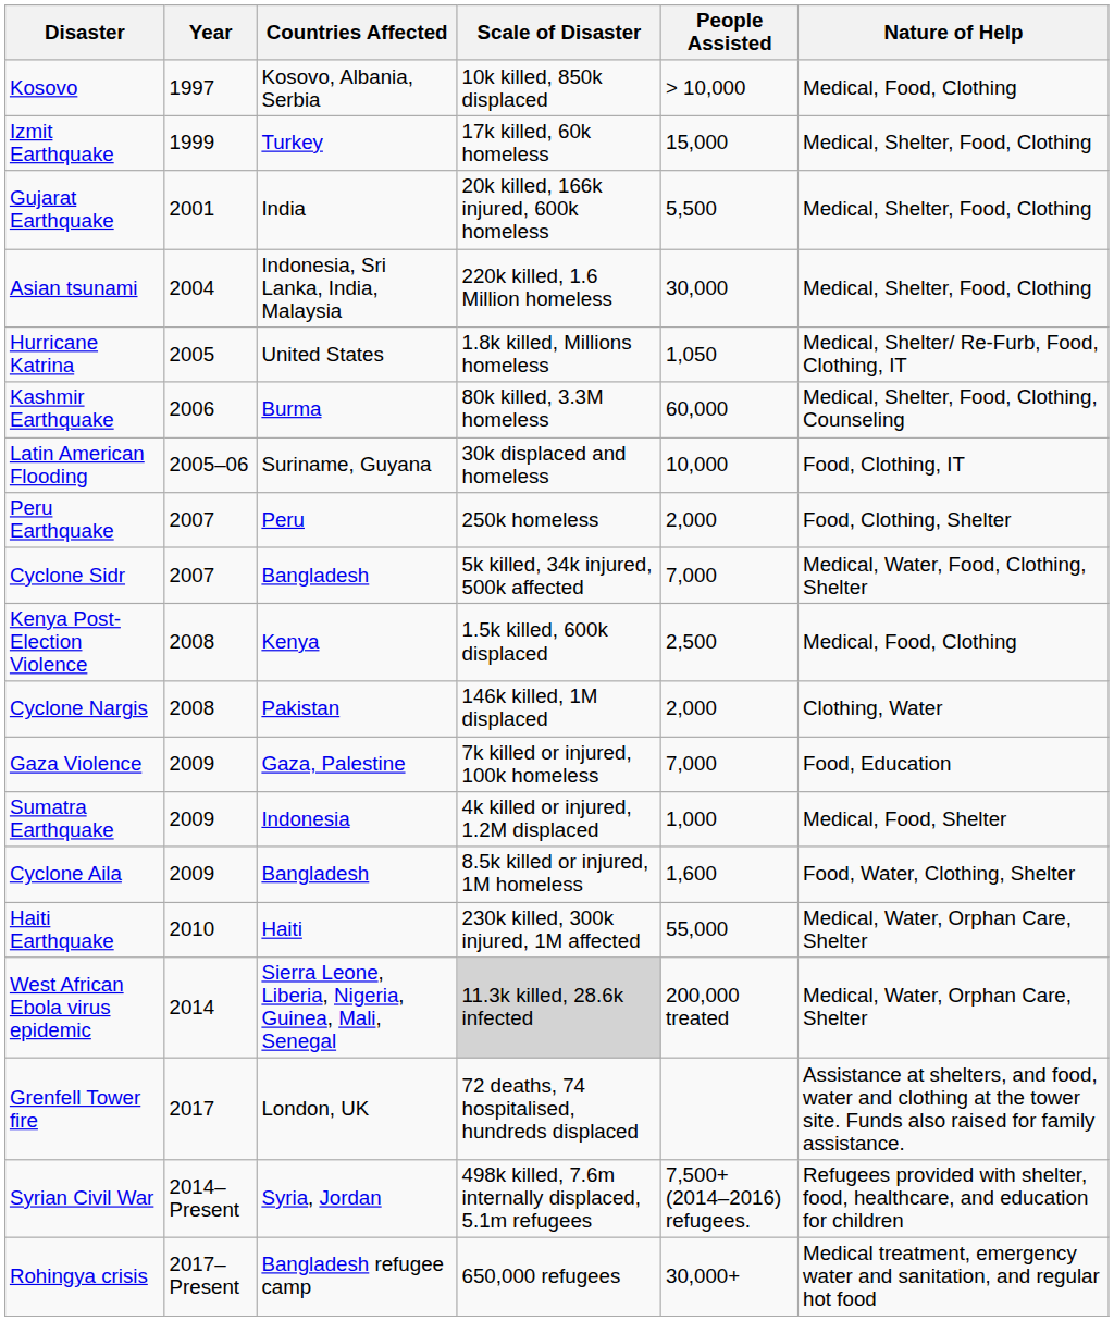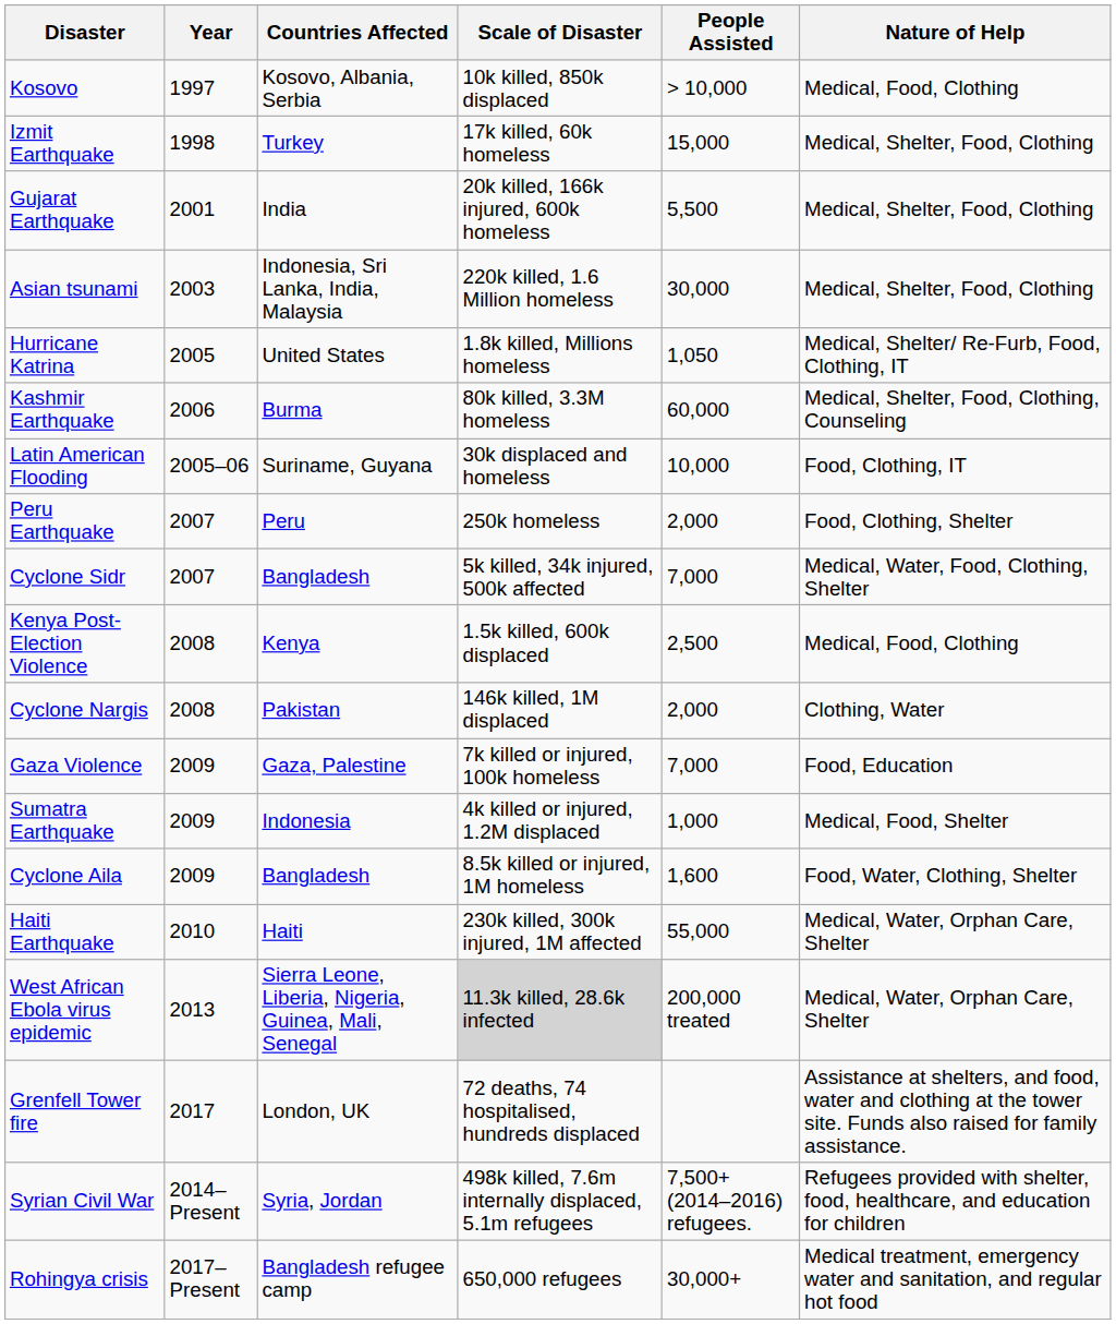Izmit Earthquake | Year: 1999 -> 1998
Asian tsunami | Year: 2004 -> 2003
West African Ebola virus epidemic | Year: 2014 -> 2013
